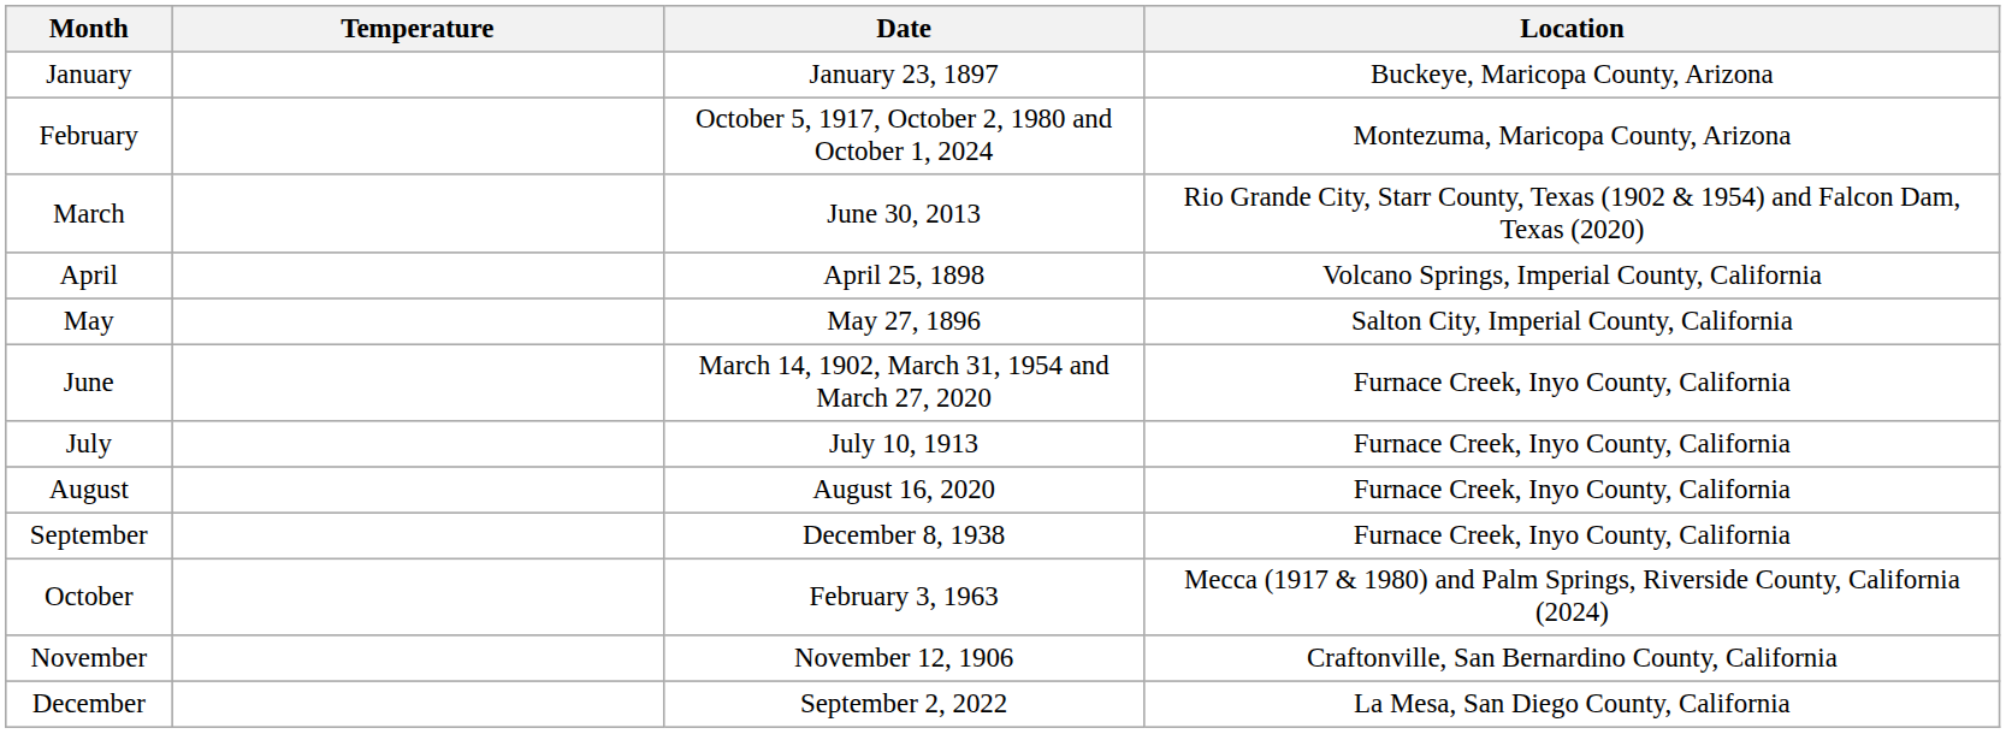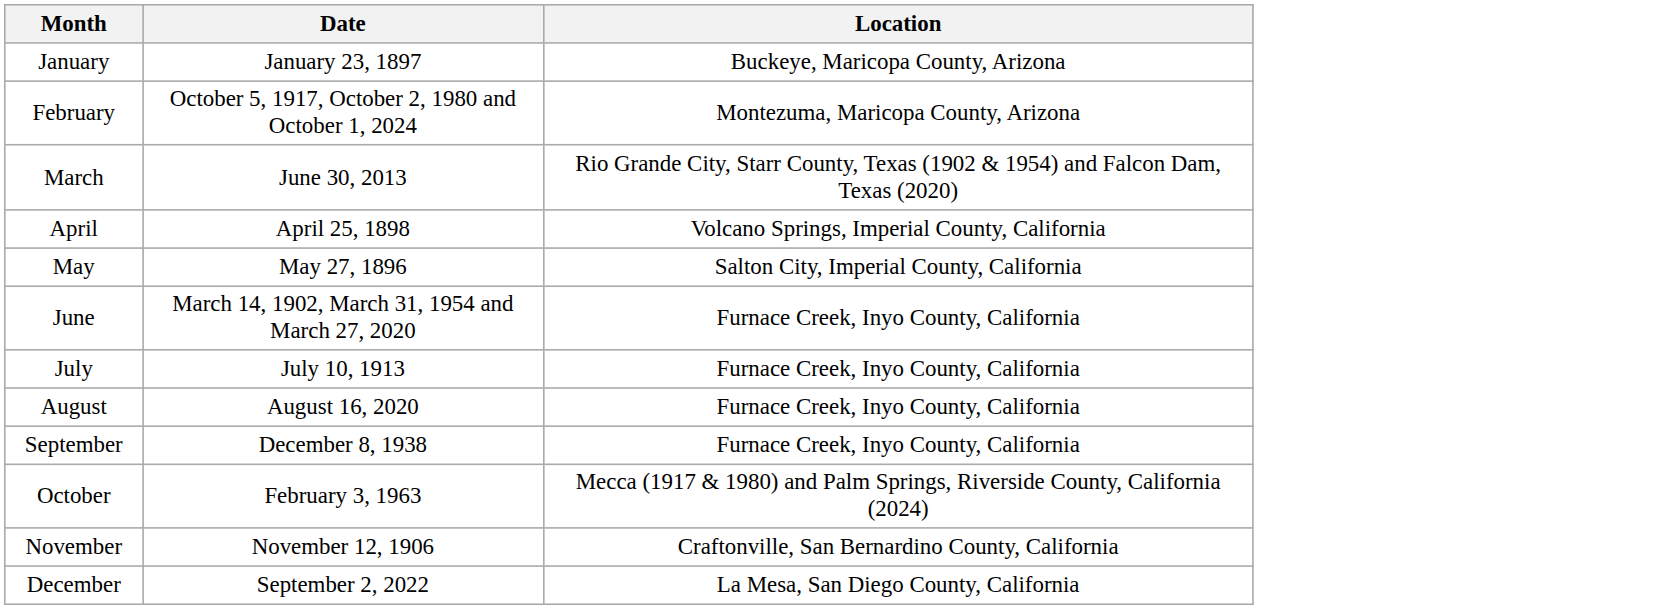- column: Temperature
